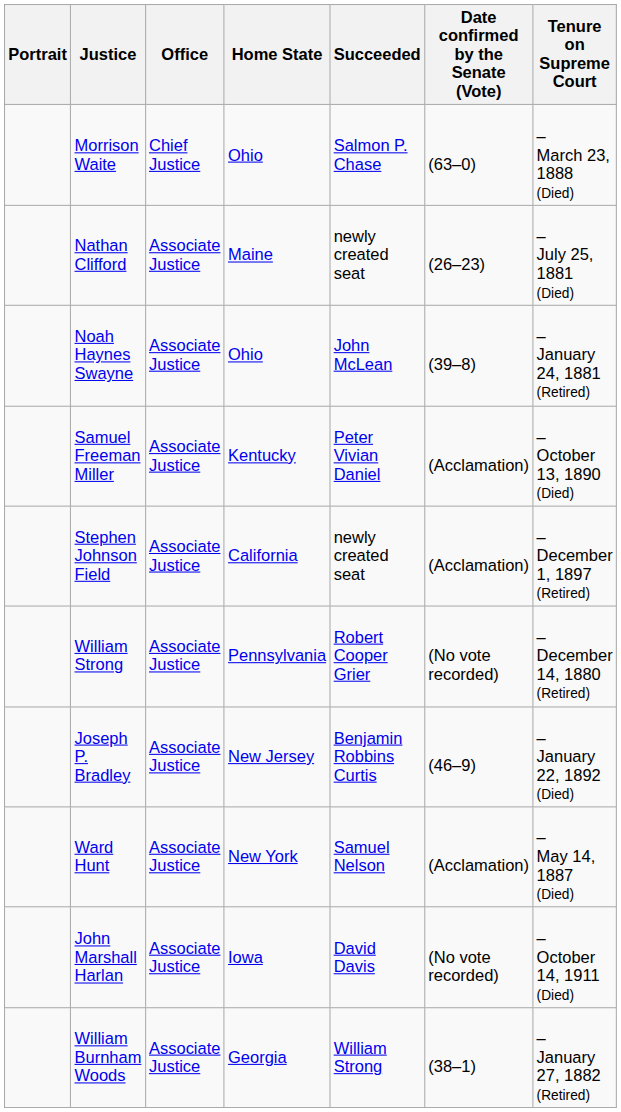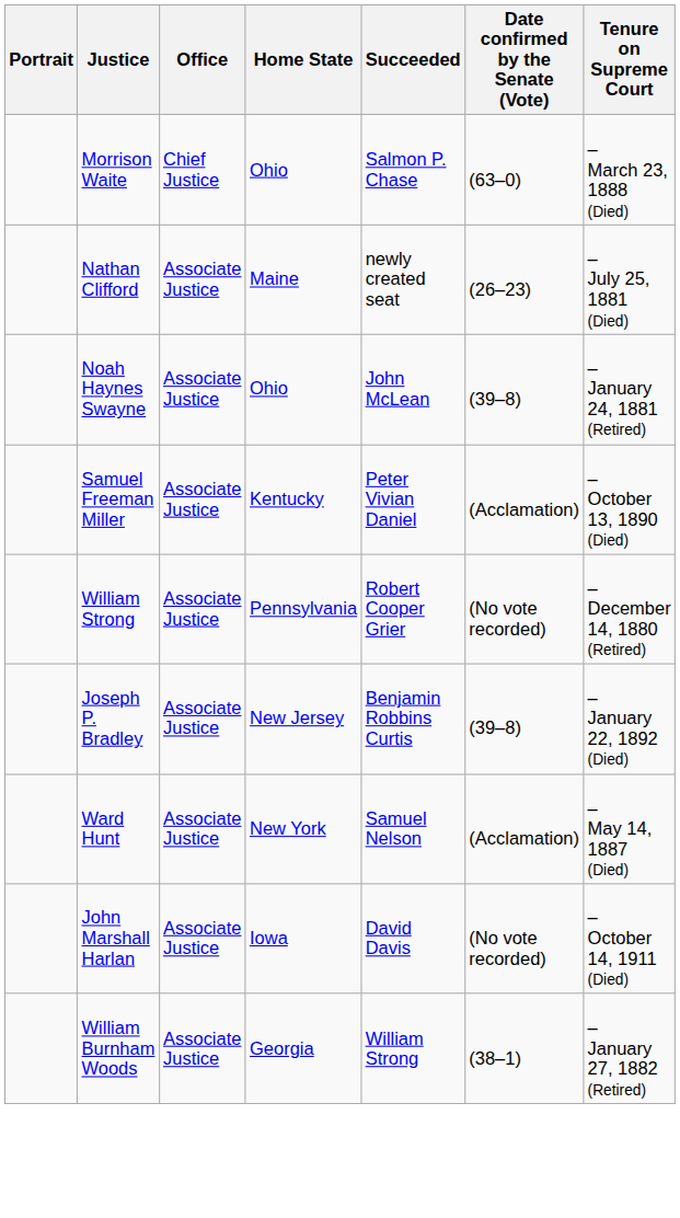- row: Stephen Johnson Field | Associate Justice | California | newly created seat | (Acclamation) | – December 1, 1897 (Retired)
Joseph P. Bradley | Date confirmed by the Senate (Vote): (46–9) -> (39–8)
